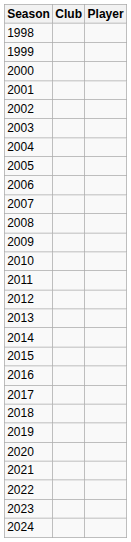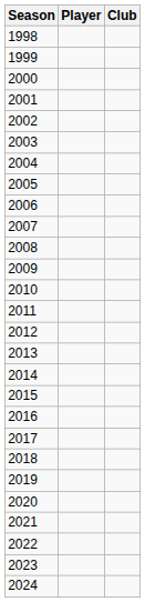columns swapped: Player <-> Club
